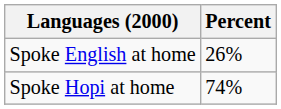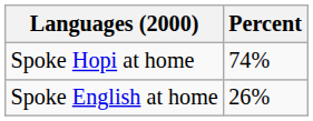rows swapped: Spoke Hopi at home <-> Spoke English at home
